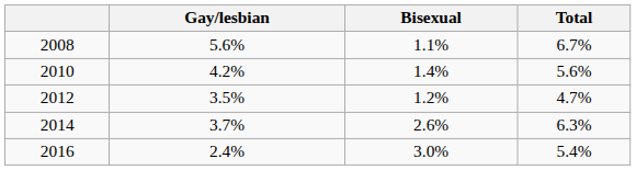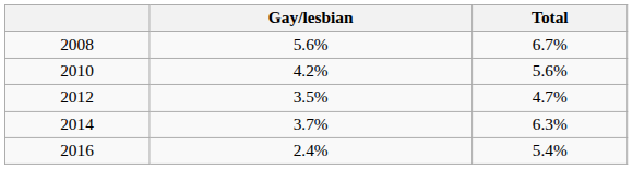- column: Bisexual | 1.1% | 1.4% | 1.2% | 2.6% | 3.0%
